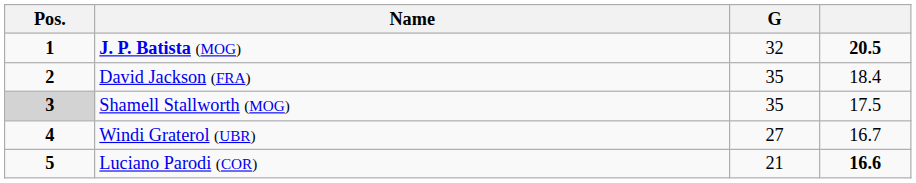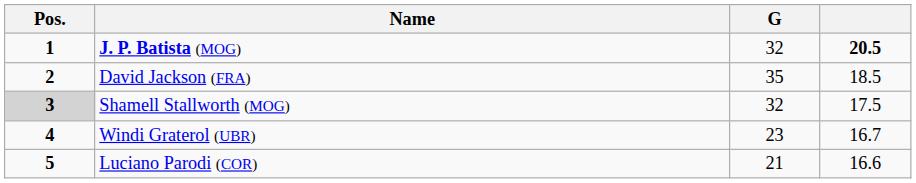David Jackson (FRA) | column 4: 18.4 -> 18.5
Shamell Stallworth (MOG) | G: 35 -> 32
Windi Graterol (UBR) | G: 27 -> 23
Luciano Parodi (COR) | column 4: bold -> normal
